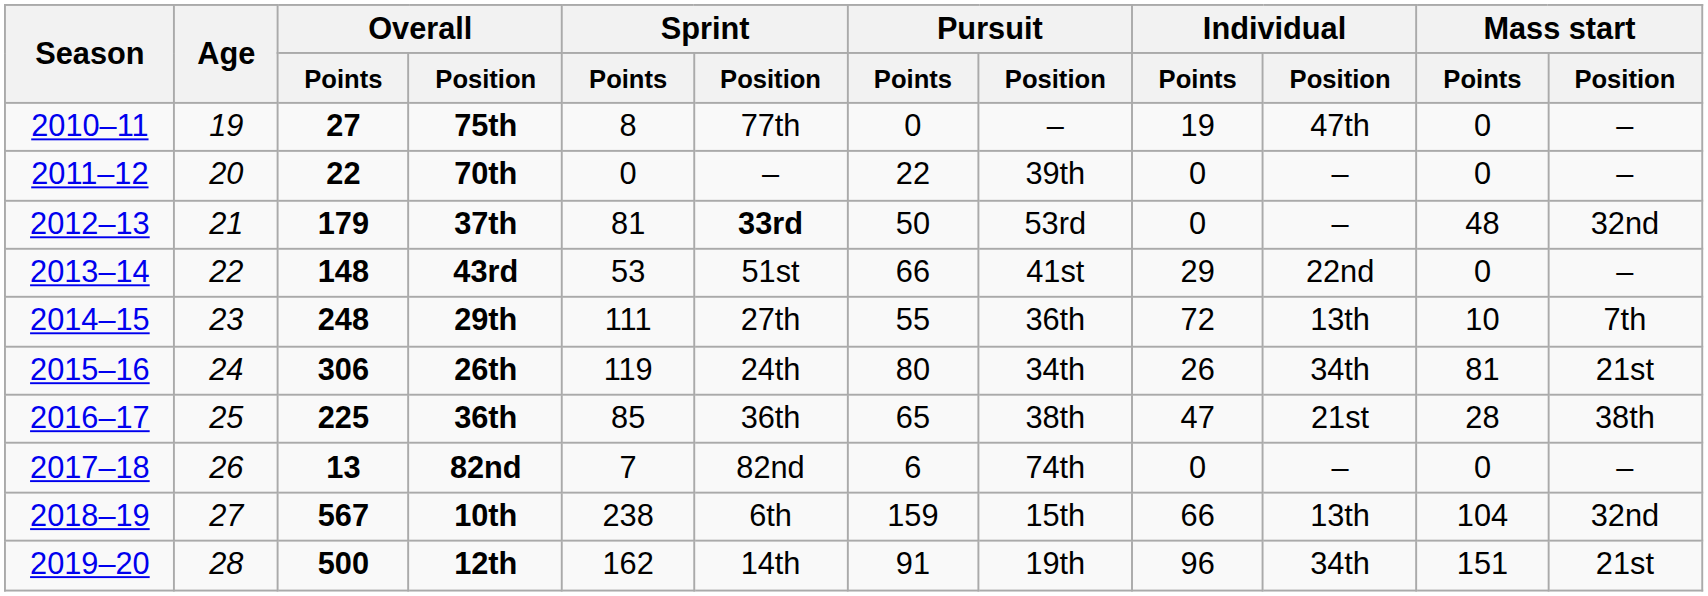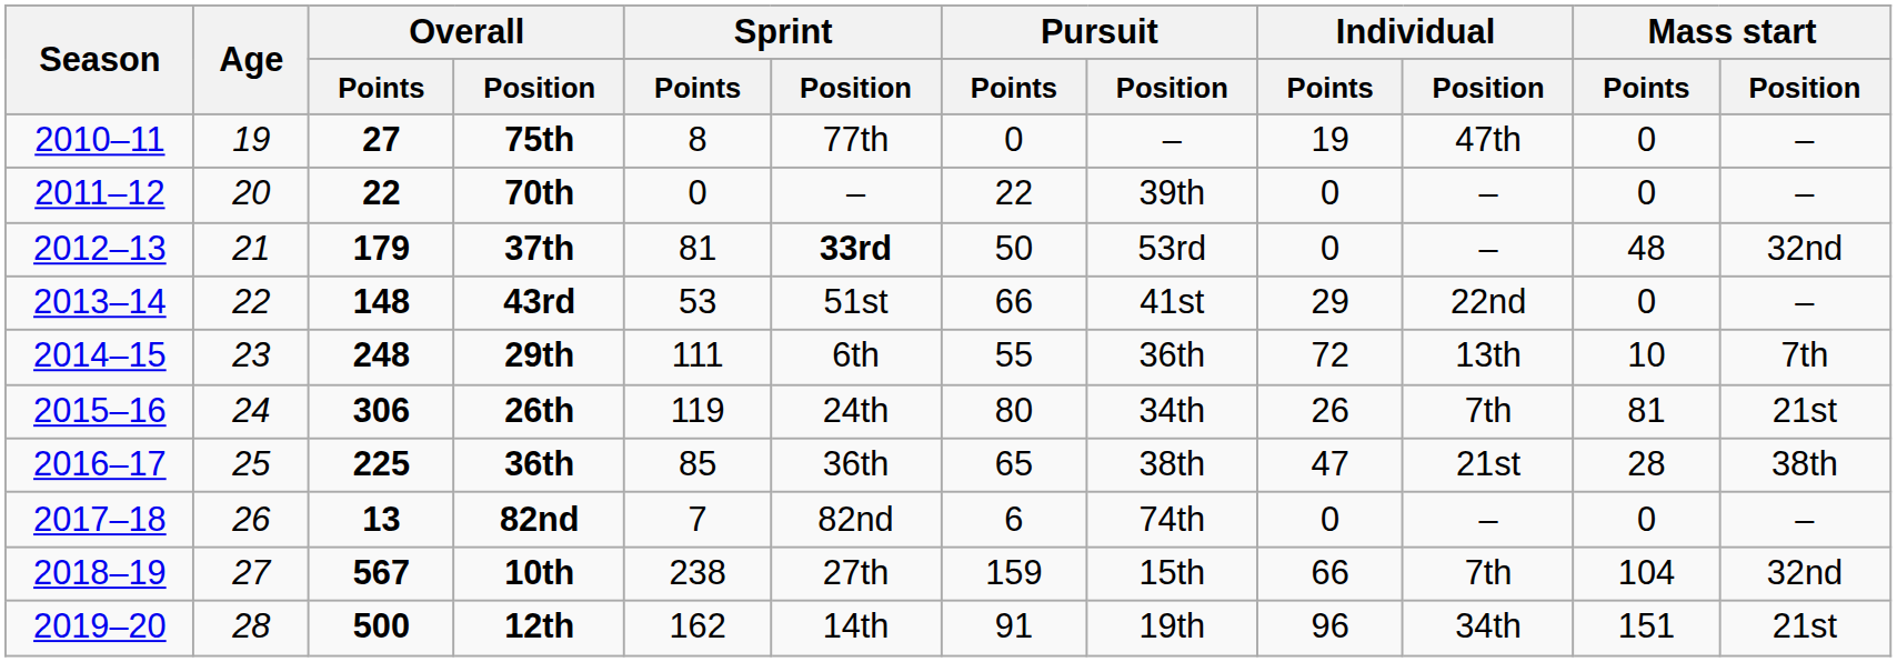29th | Sprint / Position: 27th -> 6th
26th | Individual / Position: 34th -> 7th
10th | Sprint / Position: 6th -> 27th
10th | Individual / Position: 13th -> 7th
